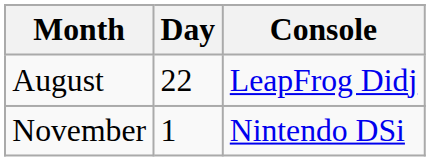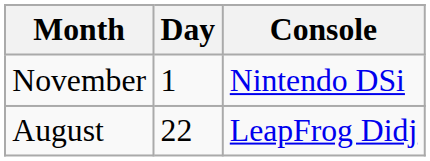rows swapped: August <-> November
